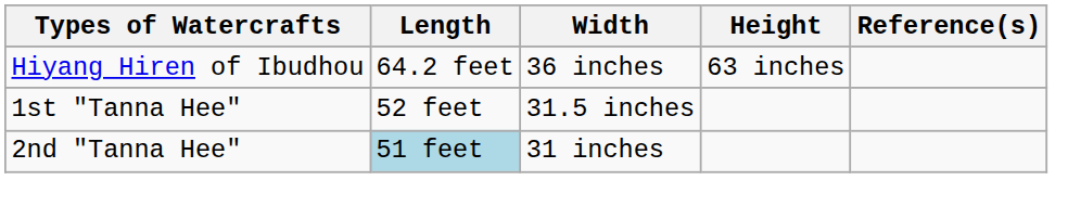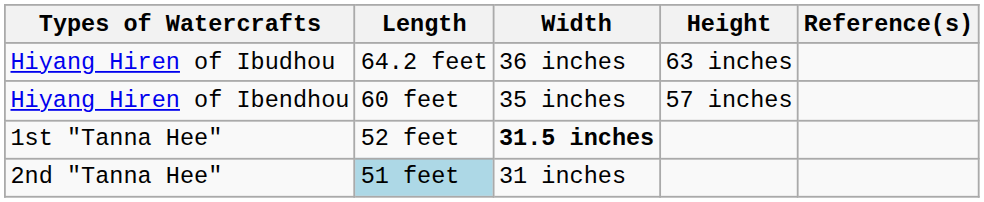+ row: Hiyang Hiren of Ibendhou | 60 feet | 35 inches | 57 inches
1st "Tanna Hee" | Width: normal -> bold
